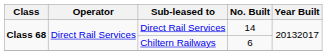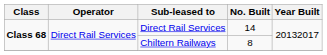Chiltern Railways | No. Built: 6 -> 8
